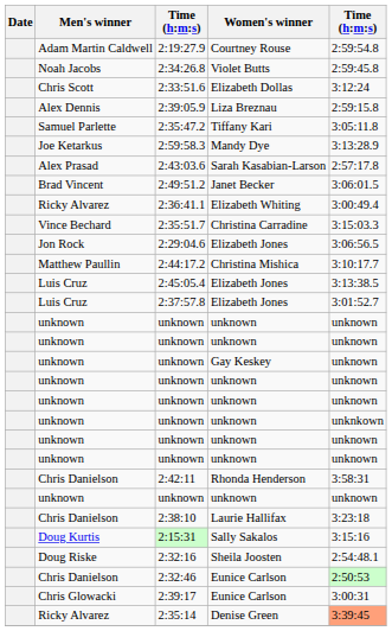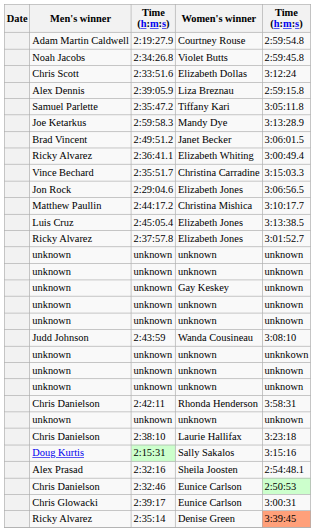- row: Alex Prasad | 2:43:03.6 | Sarah Kasabian-Larson | 2:57:17.8
2:37:57.8 | Men's winner: Luis Cruz -> Ricky Alvarez
+ row: Judd Johnson | 2:43:59 | Wanda Cousineau | 3:08:10
2:32:16 | Men's winner: Doug Riske -> Alex Prasad
